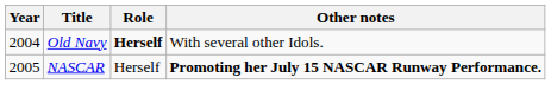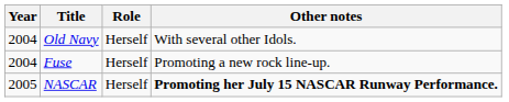Old Navy | Role: bold -> normal
+ row: 2004 | Fuse | Herself | Promoting a new rock line-up.
